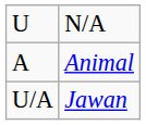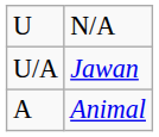rows swapped: U/A <-> A
